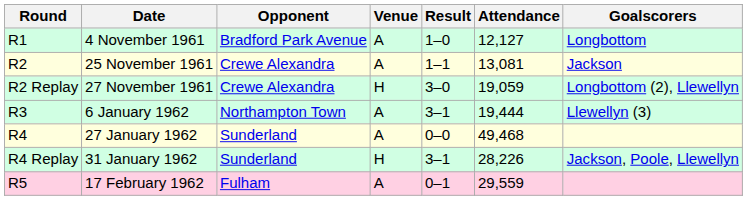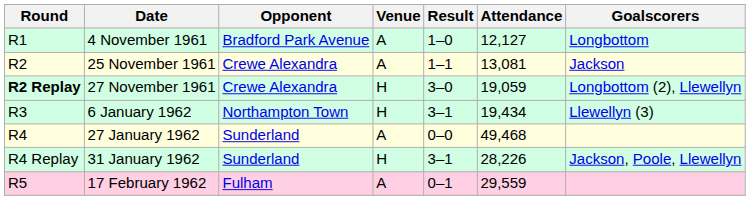27 November 1961 | Round: normal -> bold
6 January 1962 | Venue: A -> H
6 January 1962 | Attendance: 19,444 -> 19,434
